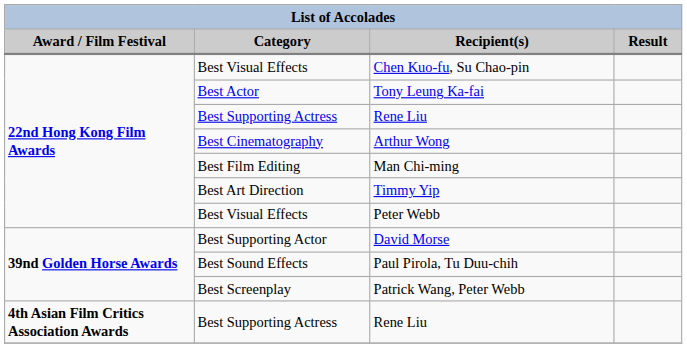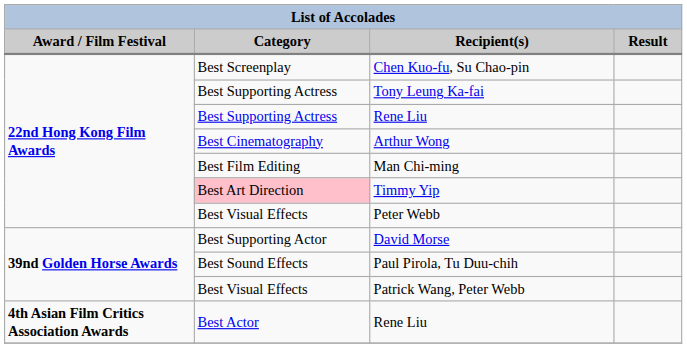Chen Kuo-fu, Su Chao-pin | Category: Best Visual Effects -> Best Screenplay
Tony Leung Ka-fai | Category: Best Actor -> Best Supporting Actress
Timmy Yip | Category: no background -> pink background
Patrick Wang, Peter Webb | Category: Best Screenplay -> Best Visual Effects
4th Asian Film Critics Association Awards / Rene Liu | Category: Best Supporting Actress -> Best Actor
